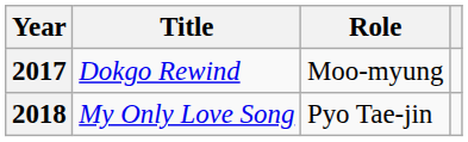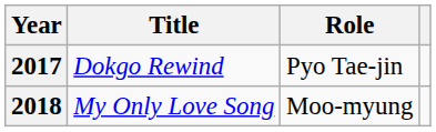2017 | Role: Moo-myung -> Pyo Tae-jin
2018 | Role: Pyo Tae-jin -> Moo-myung
